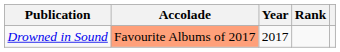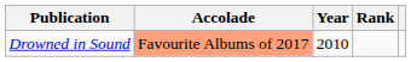Drowned in Sound | Year: 2017 -> 2010
